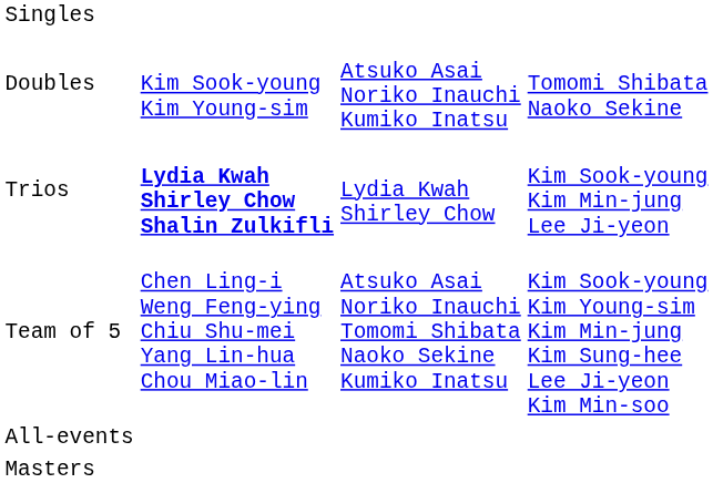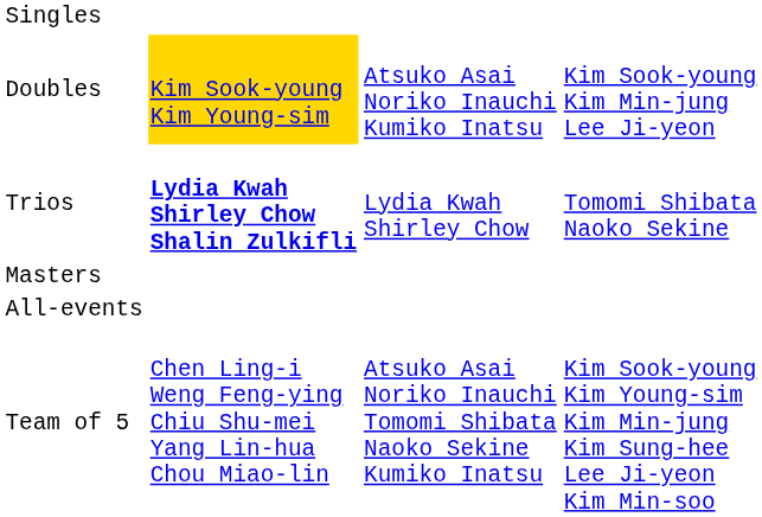Doubles | column 2: no background -> gold background
Doubles | column 4: Tomomi Shibata Naoko Sekine -> Kim Sook-young Kim Min-jung Lee Ji-yeon
Trios | column 4: Kim Sook-young Kim Min-jung Lee Ji-yeon -> Tomomi Shibata Naoko Sekine
rows swapped: Team of 5 <-> Masters
